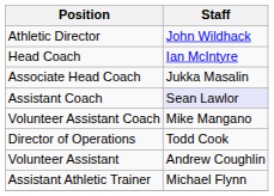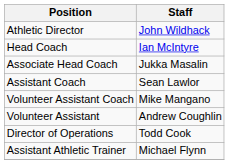Assistant Coach | Staff: lavender background -> no background
rows swapped: Director of Operations <-> Volunteer Assistant
